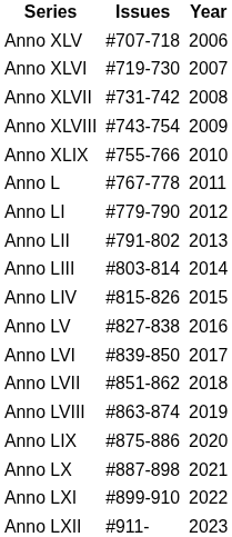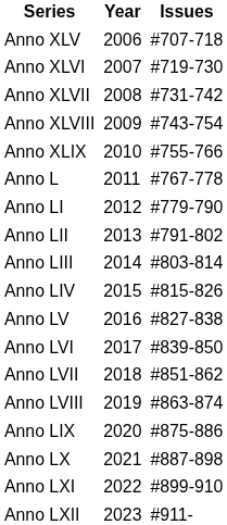columns swapped: Year <-> Issues
